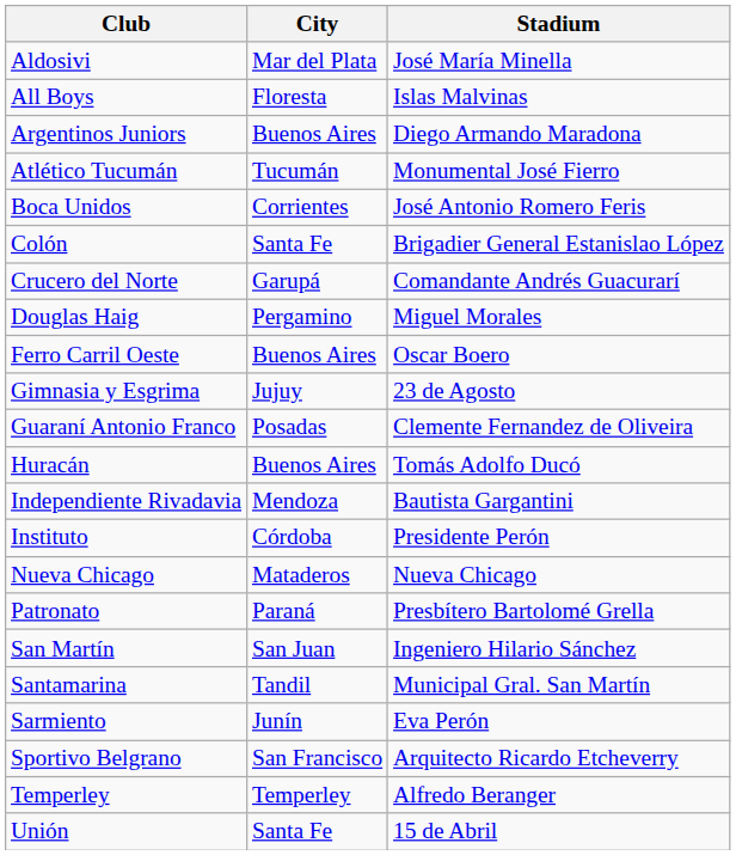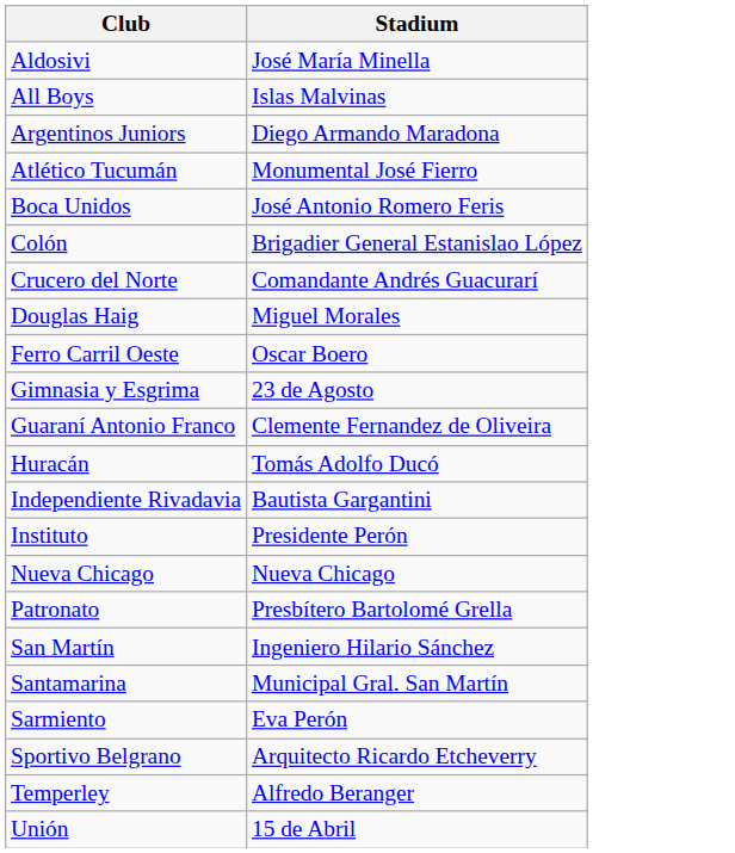- column: City | Mar del Plata | Floresta | Buenos Aires | Tucumán | Corrientes | Santa Fe | Garupá | Pergamino | Buenos Aires | Jujuy | Posadas | Buenos Aires | Mendoza | Córdoba | Mataderos | Paraná | San Juan | Tandil | Junín | San Francisco | Temperley | Santa Fe
